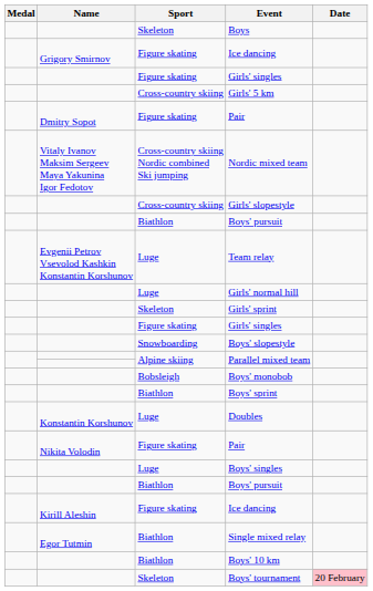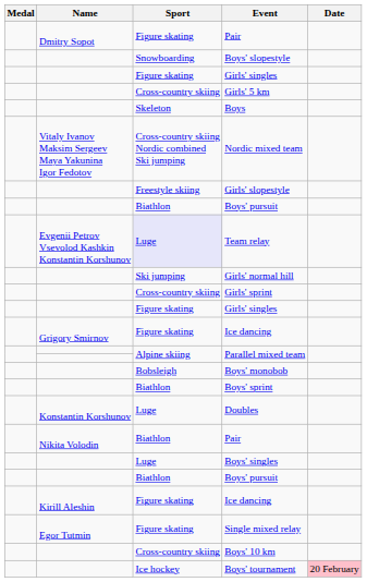rows swapped: Dmitry Sopot / Pair <-> Boys
rows swapped: Grigory Smirnov / Ice dancing <-> Boys' slopestyle
Girls' slopestyle | Sport: Cross-country skiing -> Freestyle skiing
Team relay | Sport: no background -> lavender background
Girls' normal hill | Sport: Luge -> Ski jumping
Girls' sprint | Sport: Skeleton -> Cross-country skiing
Nikita Volodin / Pair | Sport: Figure skating -> Biathlon
Single mixed relay | Sport: Biathlon -> Figure skating
Boys' 10 km | Sport: Biathlon -> Cross-country skiing
Boys' tournament | Sport: Skeleton -> Ice hockey
